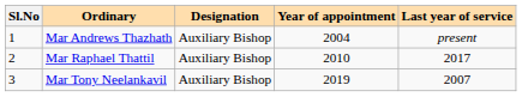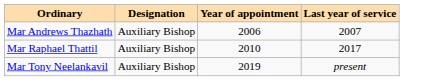- column: Sl.No | 1 | 2 | 3
Mar Andrews Thazhath | Year of appointment: 2004 -> 2006
Mar Andrews Thazhath | Last year of service: present -> 2007
Mar Tony Neelankavil | Last year of service: 2007 -> present
